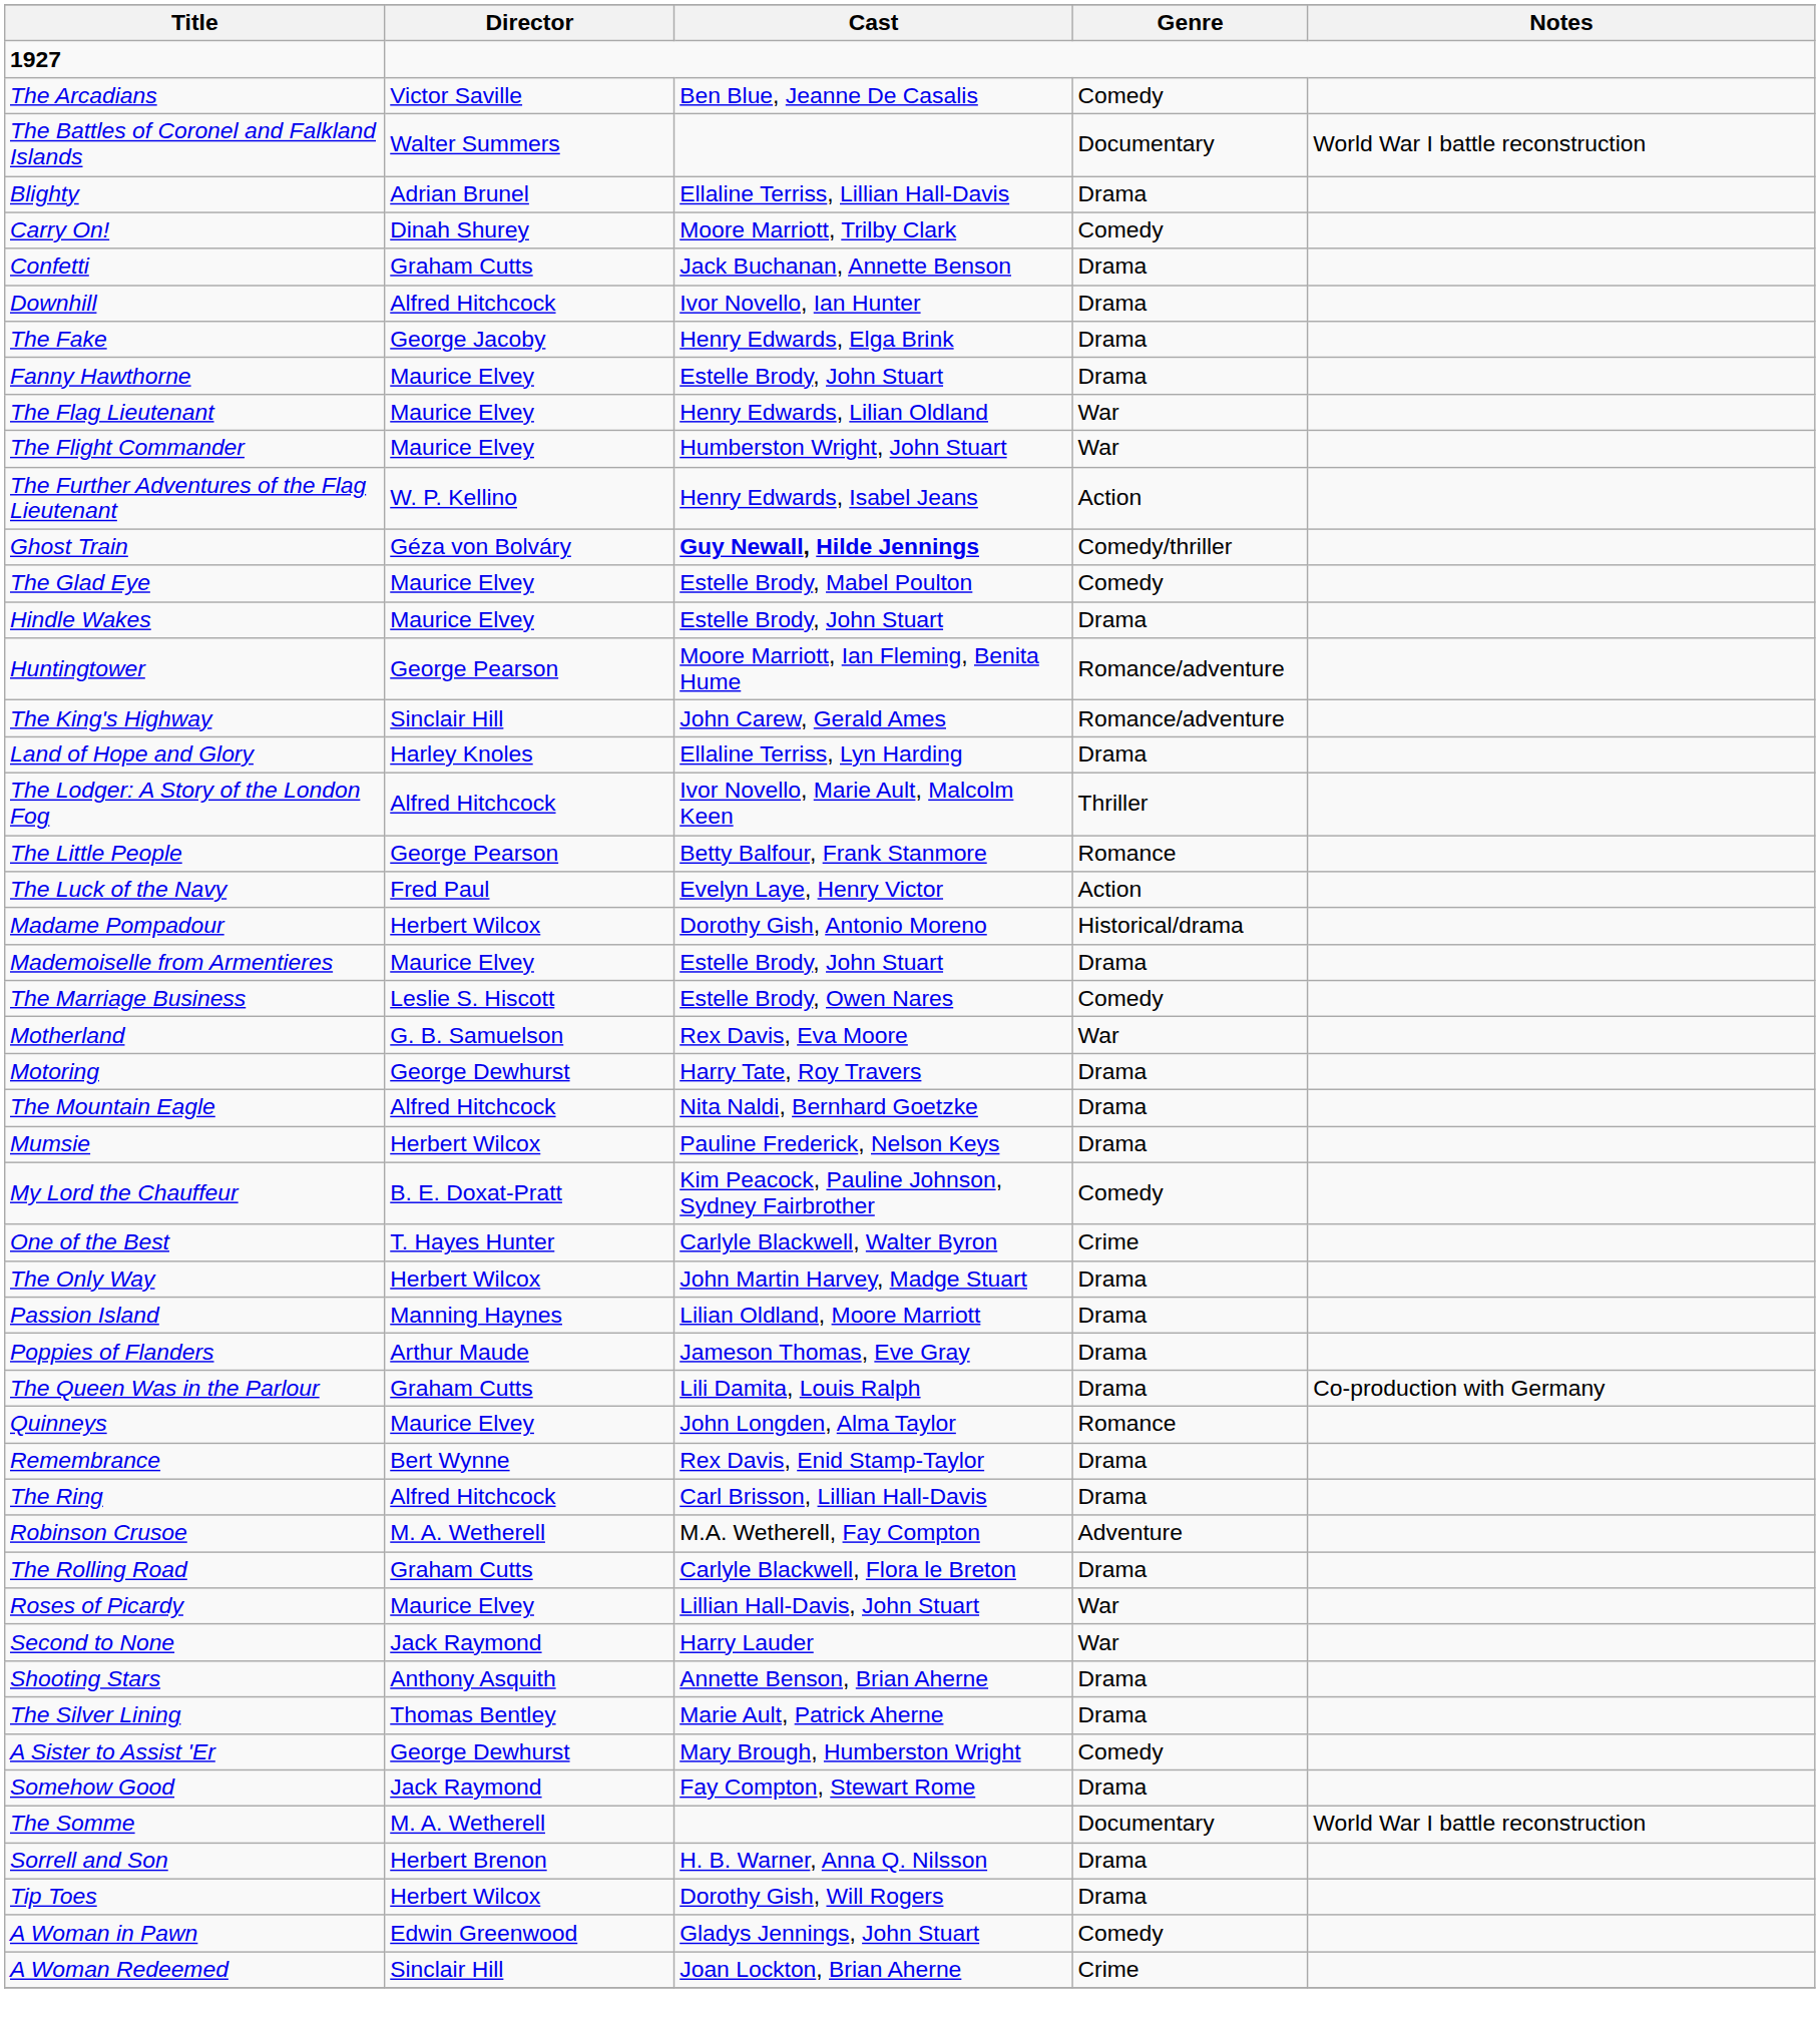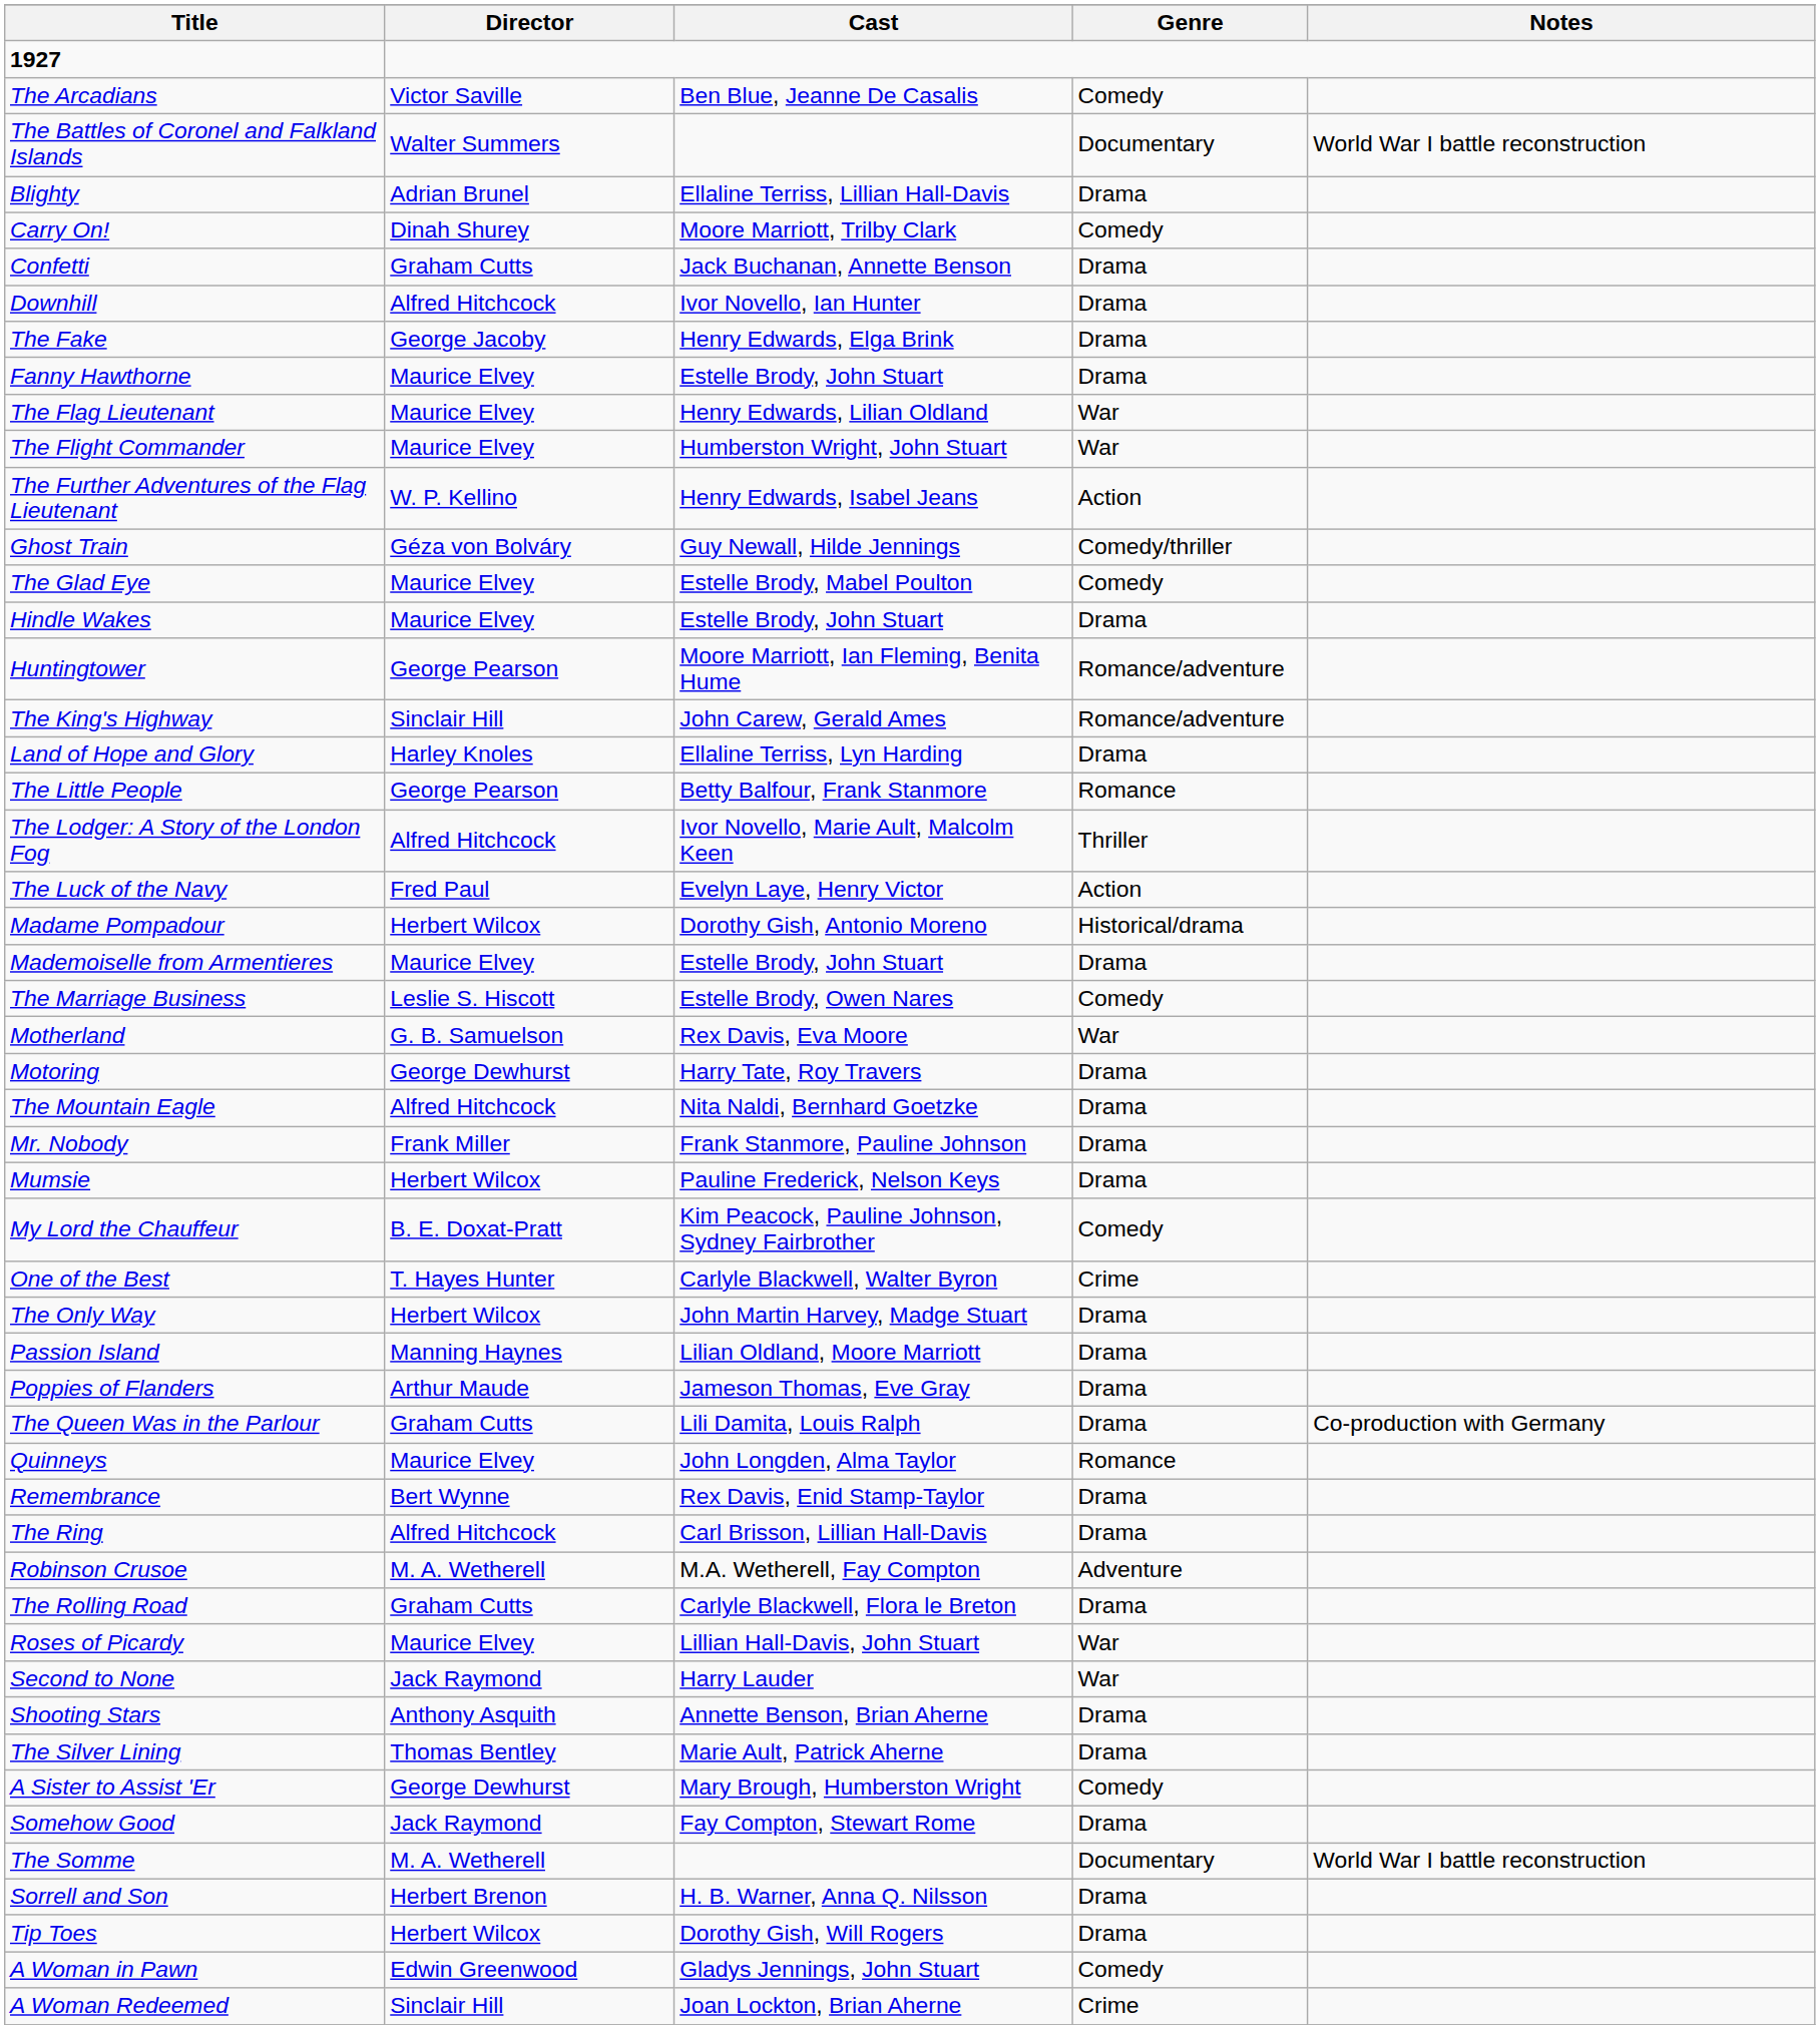Ghost Train | Cast: bold -> normal
rows swapped: The Little People <-> The Lodger: A Story of the London Fog
+ row: Mr. Nobody | Frank Miller | Frank Stanmore, Pauline Johnson | Drama
